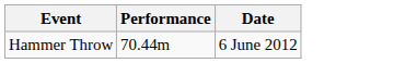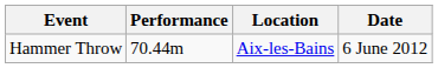+ column: Location | Aix-les-Bains
